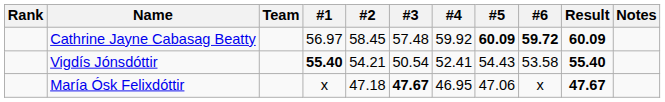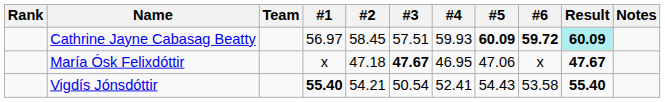Cathrine Jayne Cabasag Beatty | #3: 57.48 -> 57.51
Cathrine Jayne Cabasag Beatty | #4: 59.92 -> 59.93
Cathrine Jayne Cabasag Beatty | Result: no background -> paleturquoise background
rows swapped: Vigdís Jónsdóttir <-> María Ósk Felixdóttir
